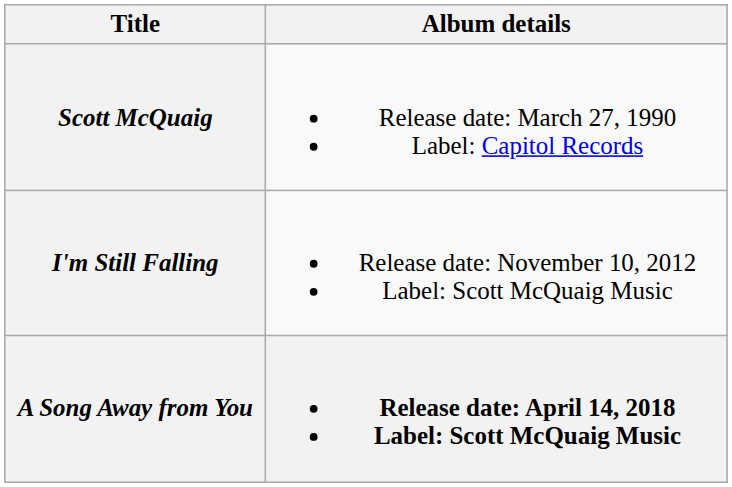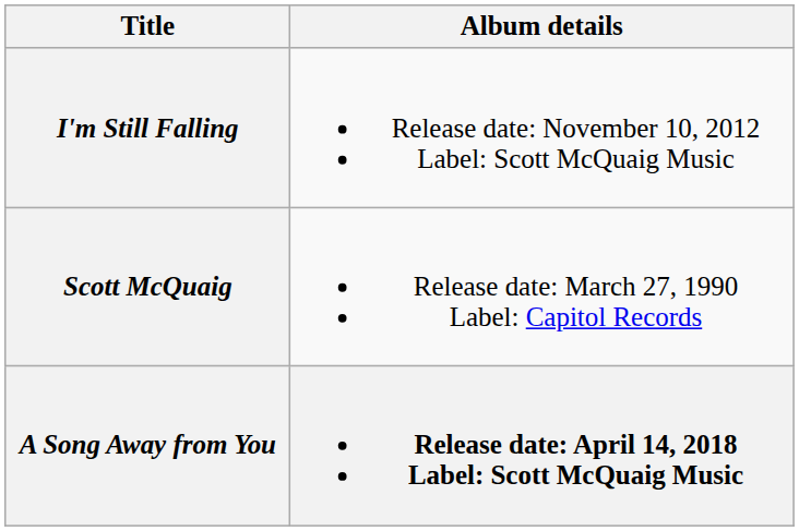rows swapped: Scott McQuaig <-> I'm Still Falling
